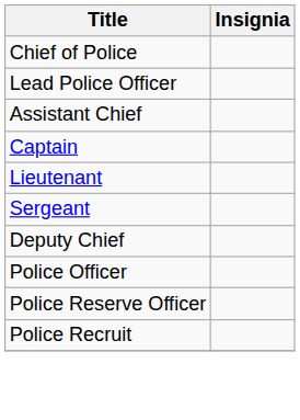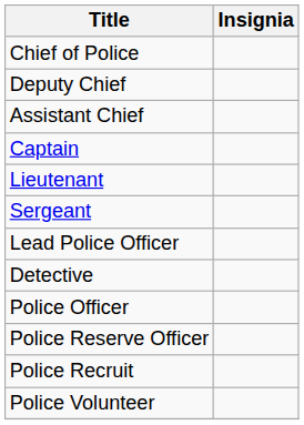rows swapped: Deputy Chief <-> Lead Police Officer
+ row: Detective
+ row: Police Volunteer
